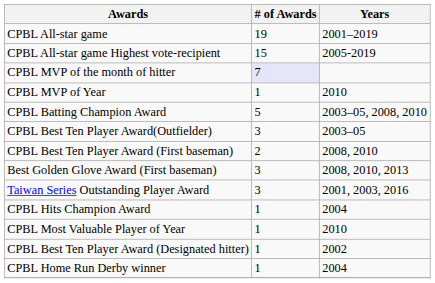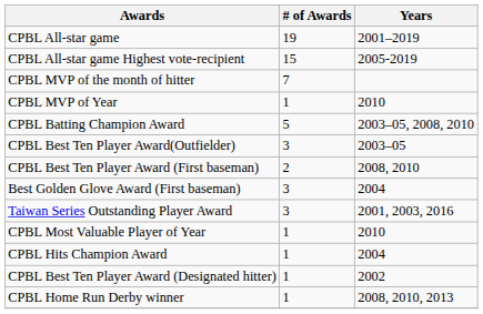CPBL MVP of the month of hitter | # of Awards: lavender background -> no background
Best Golden Glove Award (First baseman) | Years: 2008, 2010, 2013 -> 2004
rows swapped: CPBL Most Valuable Player of Year <-> CPBL Hits Champion Award
CPBL Home Run Derby winner | Years: 2004 -> 2008, 2010, 2013
